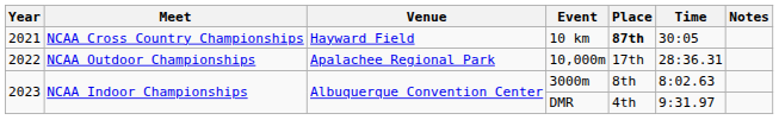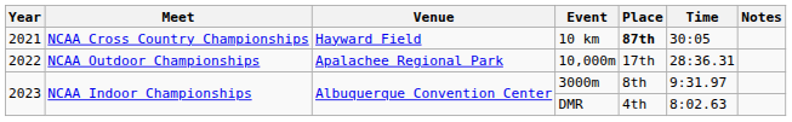3000m | Time: 8:02.63 -> 9:31.97
DMR | Time: 9:31.97 -> 8:02.63
